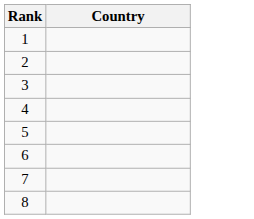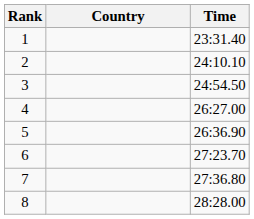+ column: Time | 23:31.40 | 24:10.10 | 24:54.50 | 26:27.00 | 26:36.90 | 27:23.70 | 27:36.80 | 28:28.00
